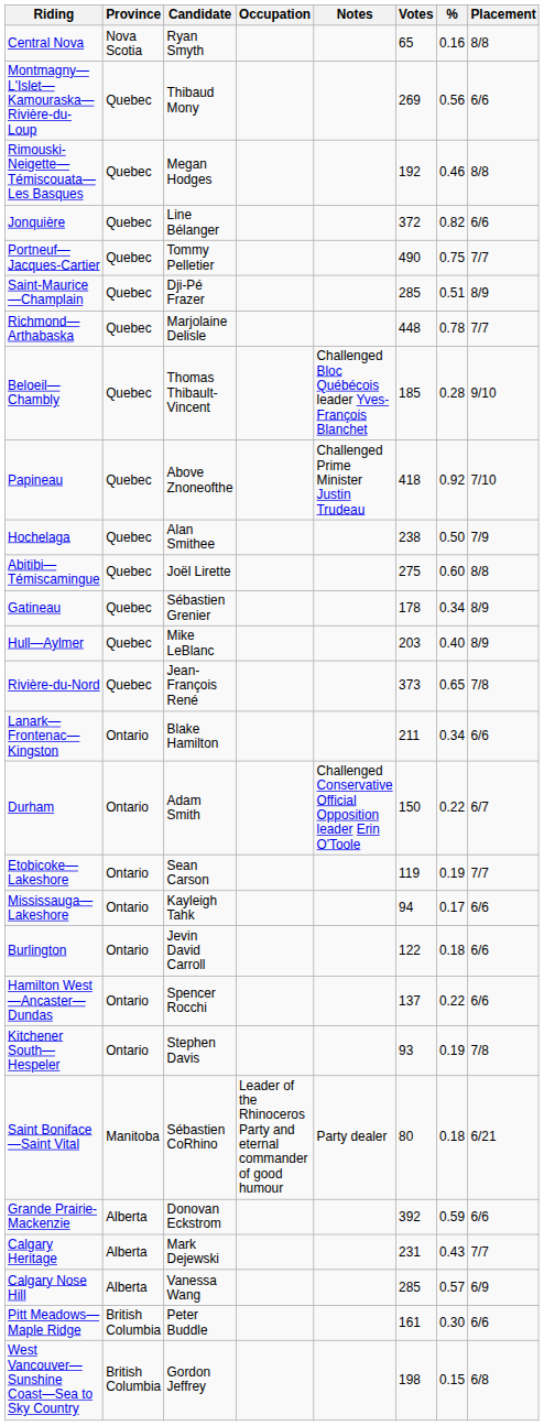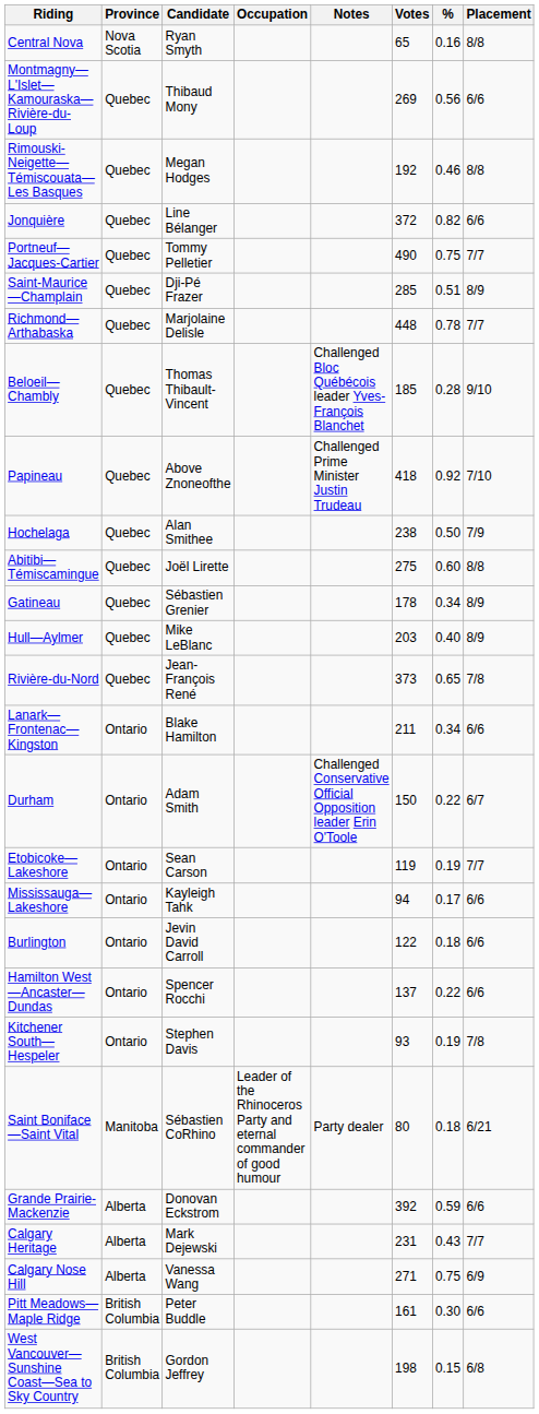Calgary Nose Hill | Votes: 285 -> 271
Calgary Nose Hill | %: 0.57 -> 0.75
